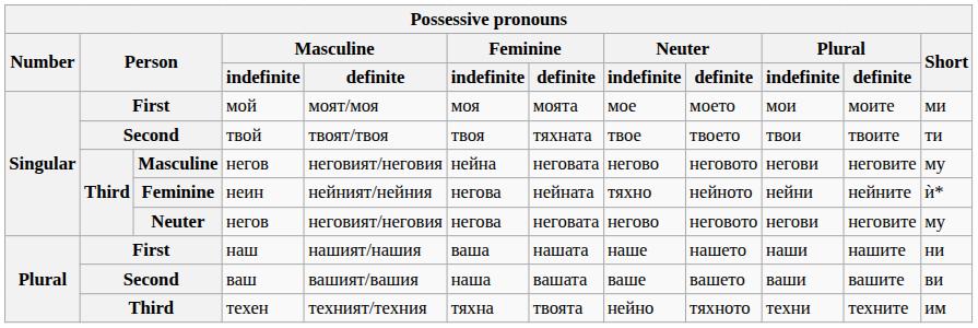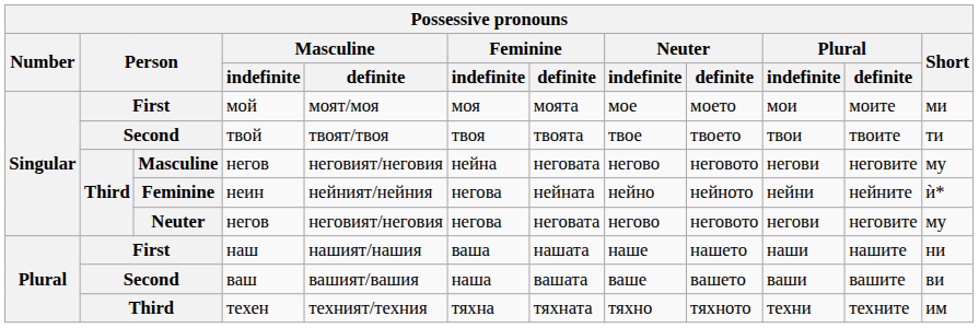твой | Feminine / definite: тяхната -> твоята
неин | Neuter / indefinite: тяхно -> нейно
техен | Feminine / definite: твоята -> тяхната
техен | Neuter / indefinite: нейно -> тяхно
